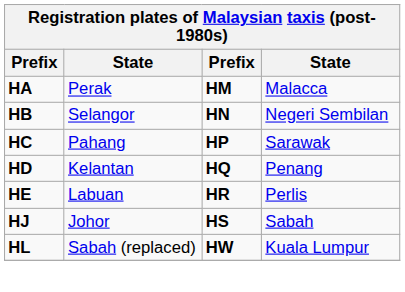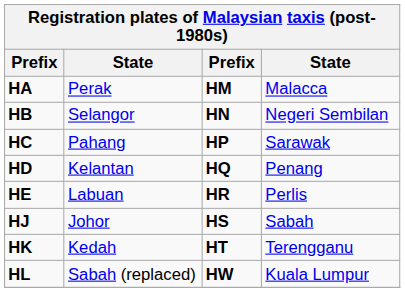+ row: HK | Kedah | HT | Terengganu
